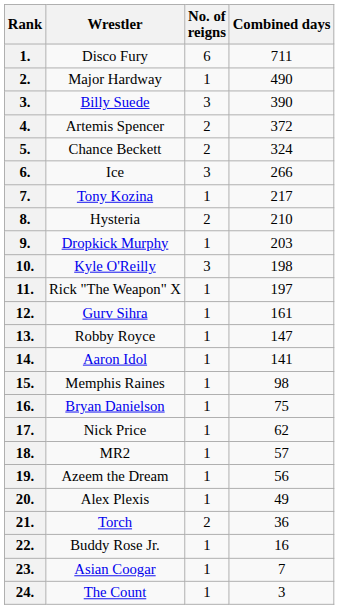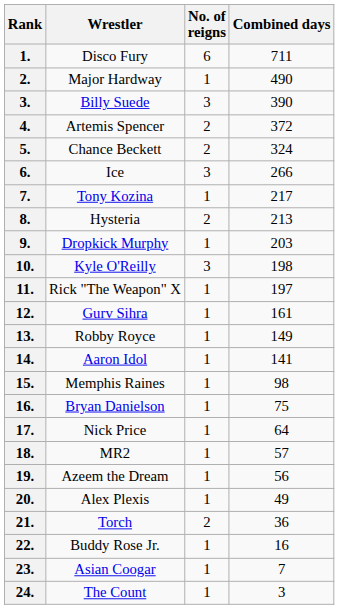8. | Combined days: 210 -> 213
13. | Combined days: 147 -> 149
17. | Combined days: 62 -> 64
